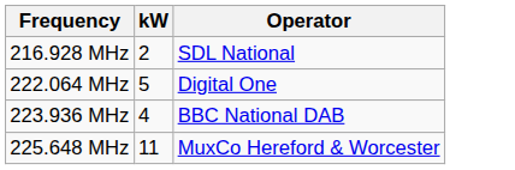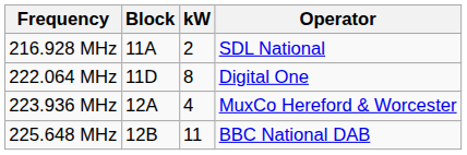+ column: Block | 11A | 11D | 12A | 12B
222.064 MHz | kW: 5 -> 8
223.936 MHz | Operator: BBC National DAB -> MuxCo Hereford & Worcester
225.648 MHz | Operator: MuxCo Hereford & Worcester -> BBC National DAB
